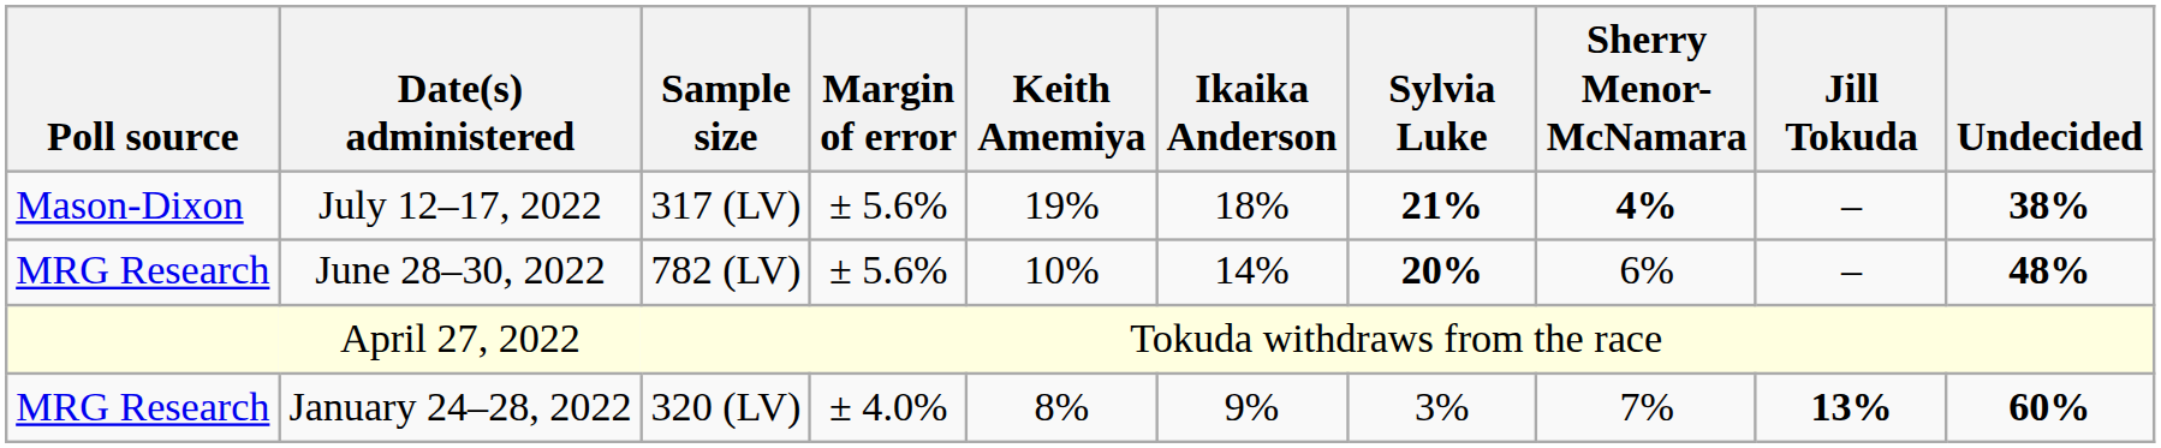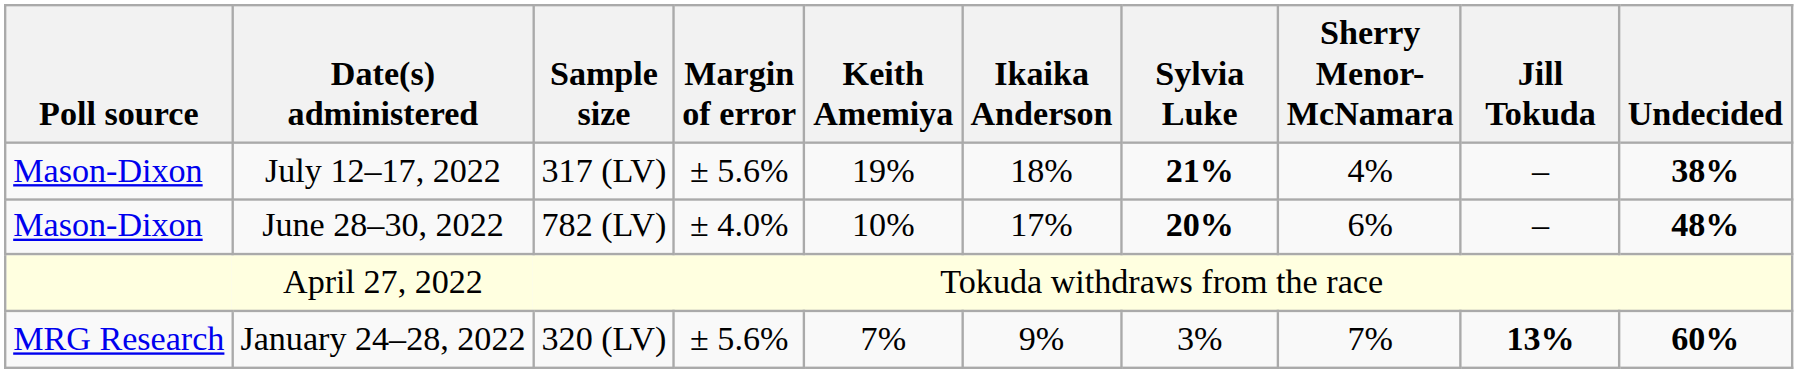July 12–17, 2022 | Sherry Menor-McNamara: bold -> normal
June 28–30, 2022 | Poll source: MRG Research -> Mason-Dixon
June 28–30, 2022 | Margin of error: ± 5.6% -> ± 4.0%
June 28–30, 2022 | Ikaika Anderson: 14% -> 17%
January 24–28, 2022 | Margin of error: ± 4.0% -> ± 5.6%
January 24–28, 2022 | Keith Amemiya: 8% -> 7%
